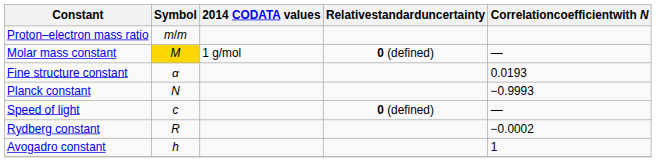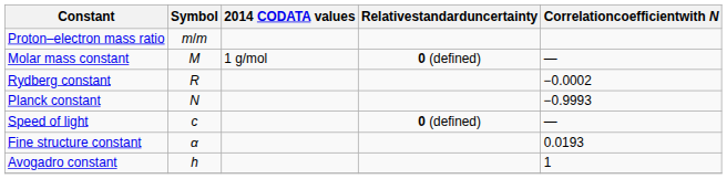Molar mass constant | Symbol: gold background -> no background
rows swapped: Rydberg constant <-> Fine structure constant
